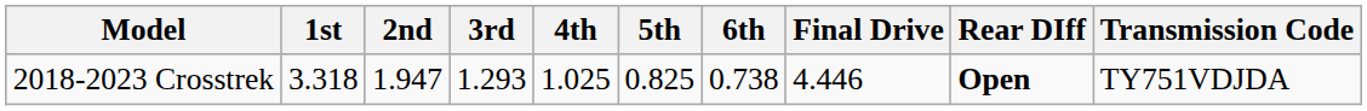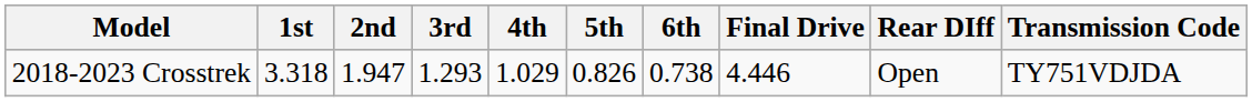2018-2023 Crosstrek | 4th: 1.025 -> 1.029
2018-2023 Crosstrek | 5th: 0.825 -> 0.826
2018-2023 Crosstrek | Rear DIff: bold -> normal
